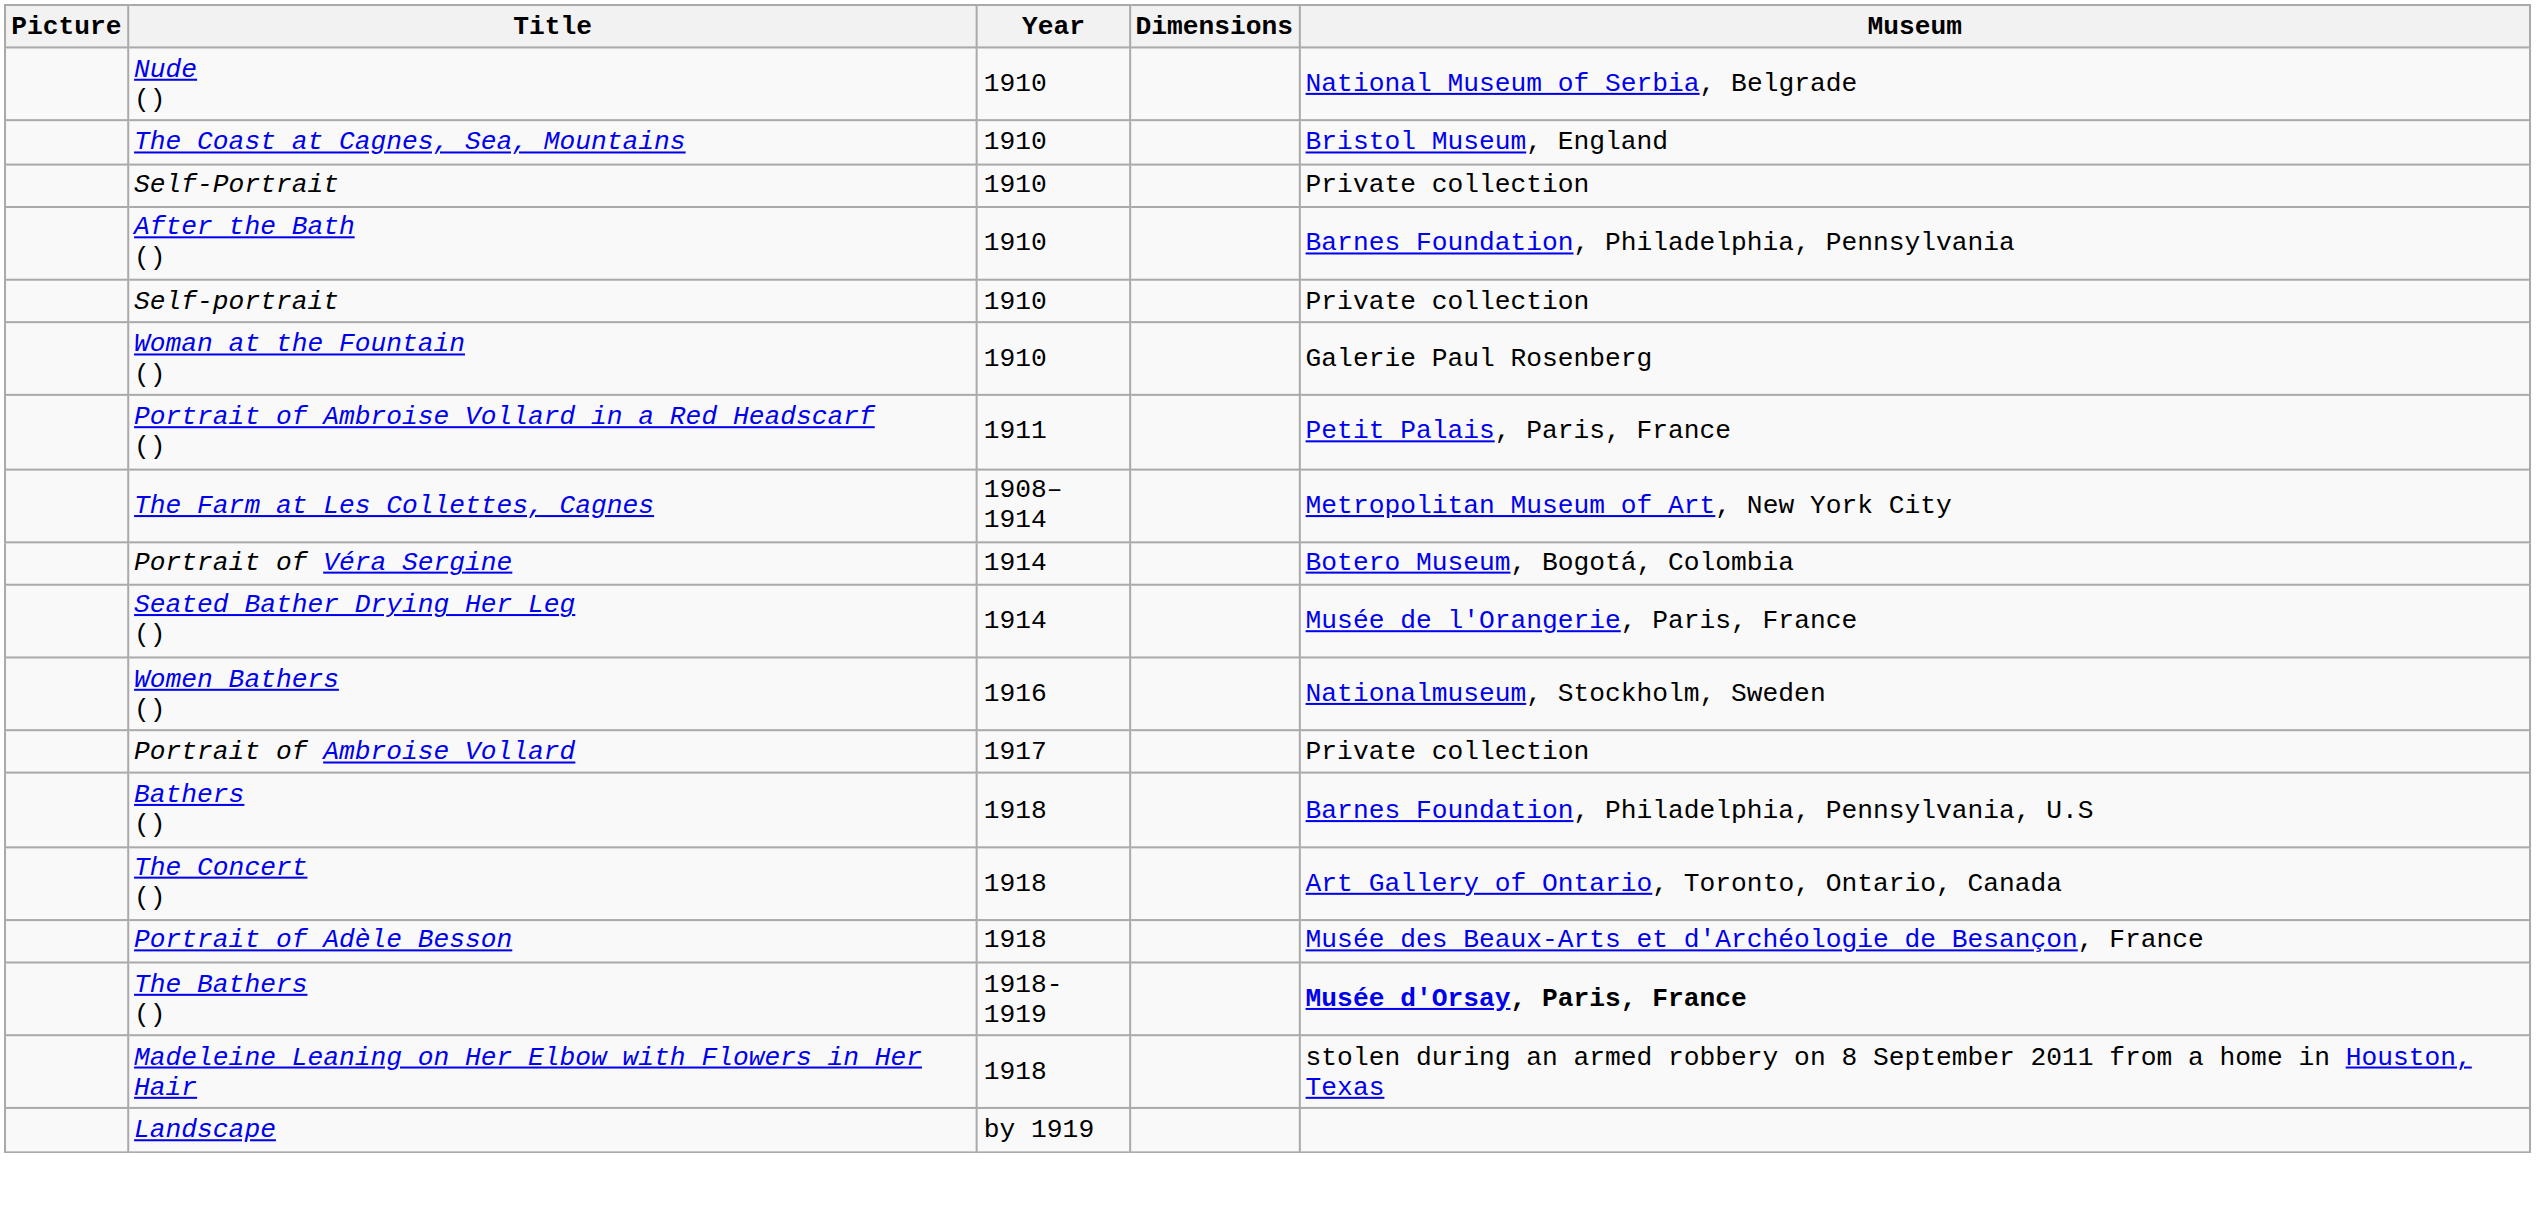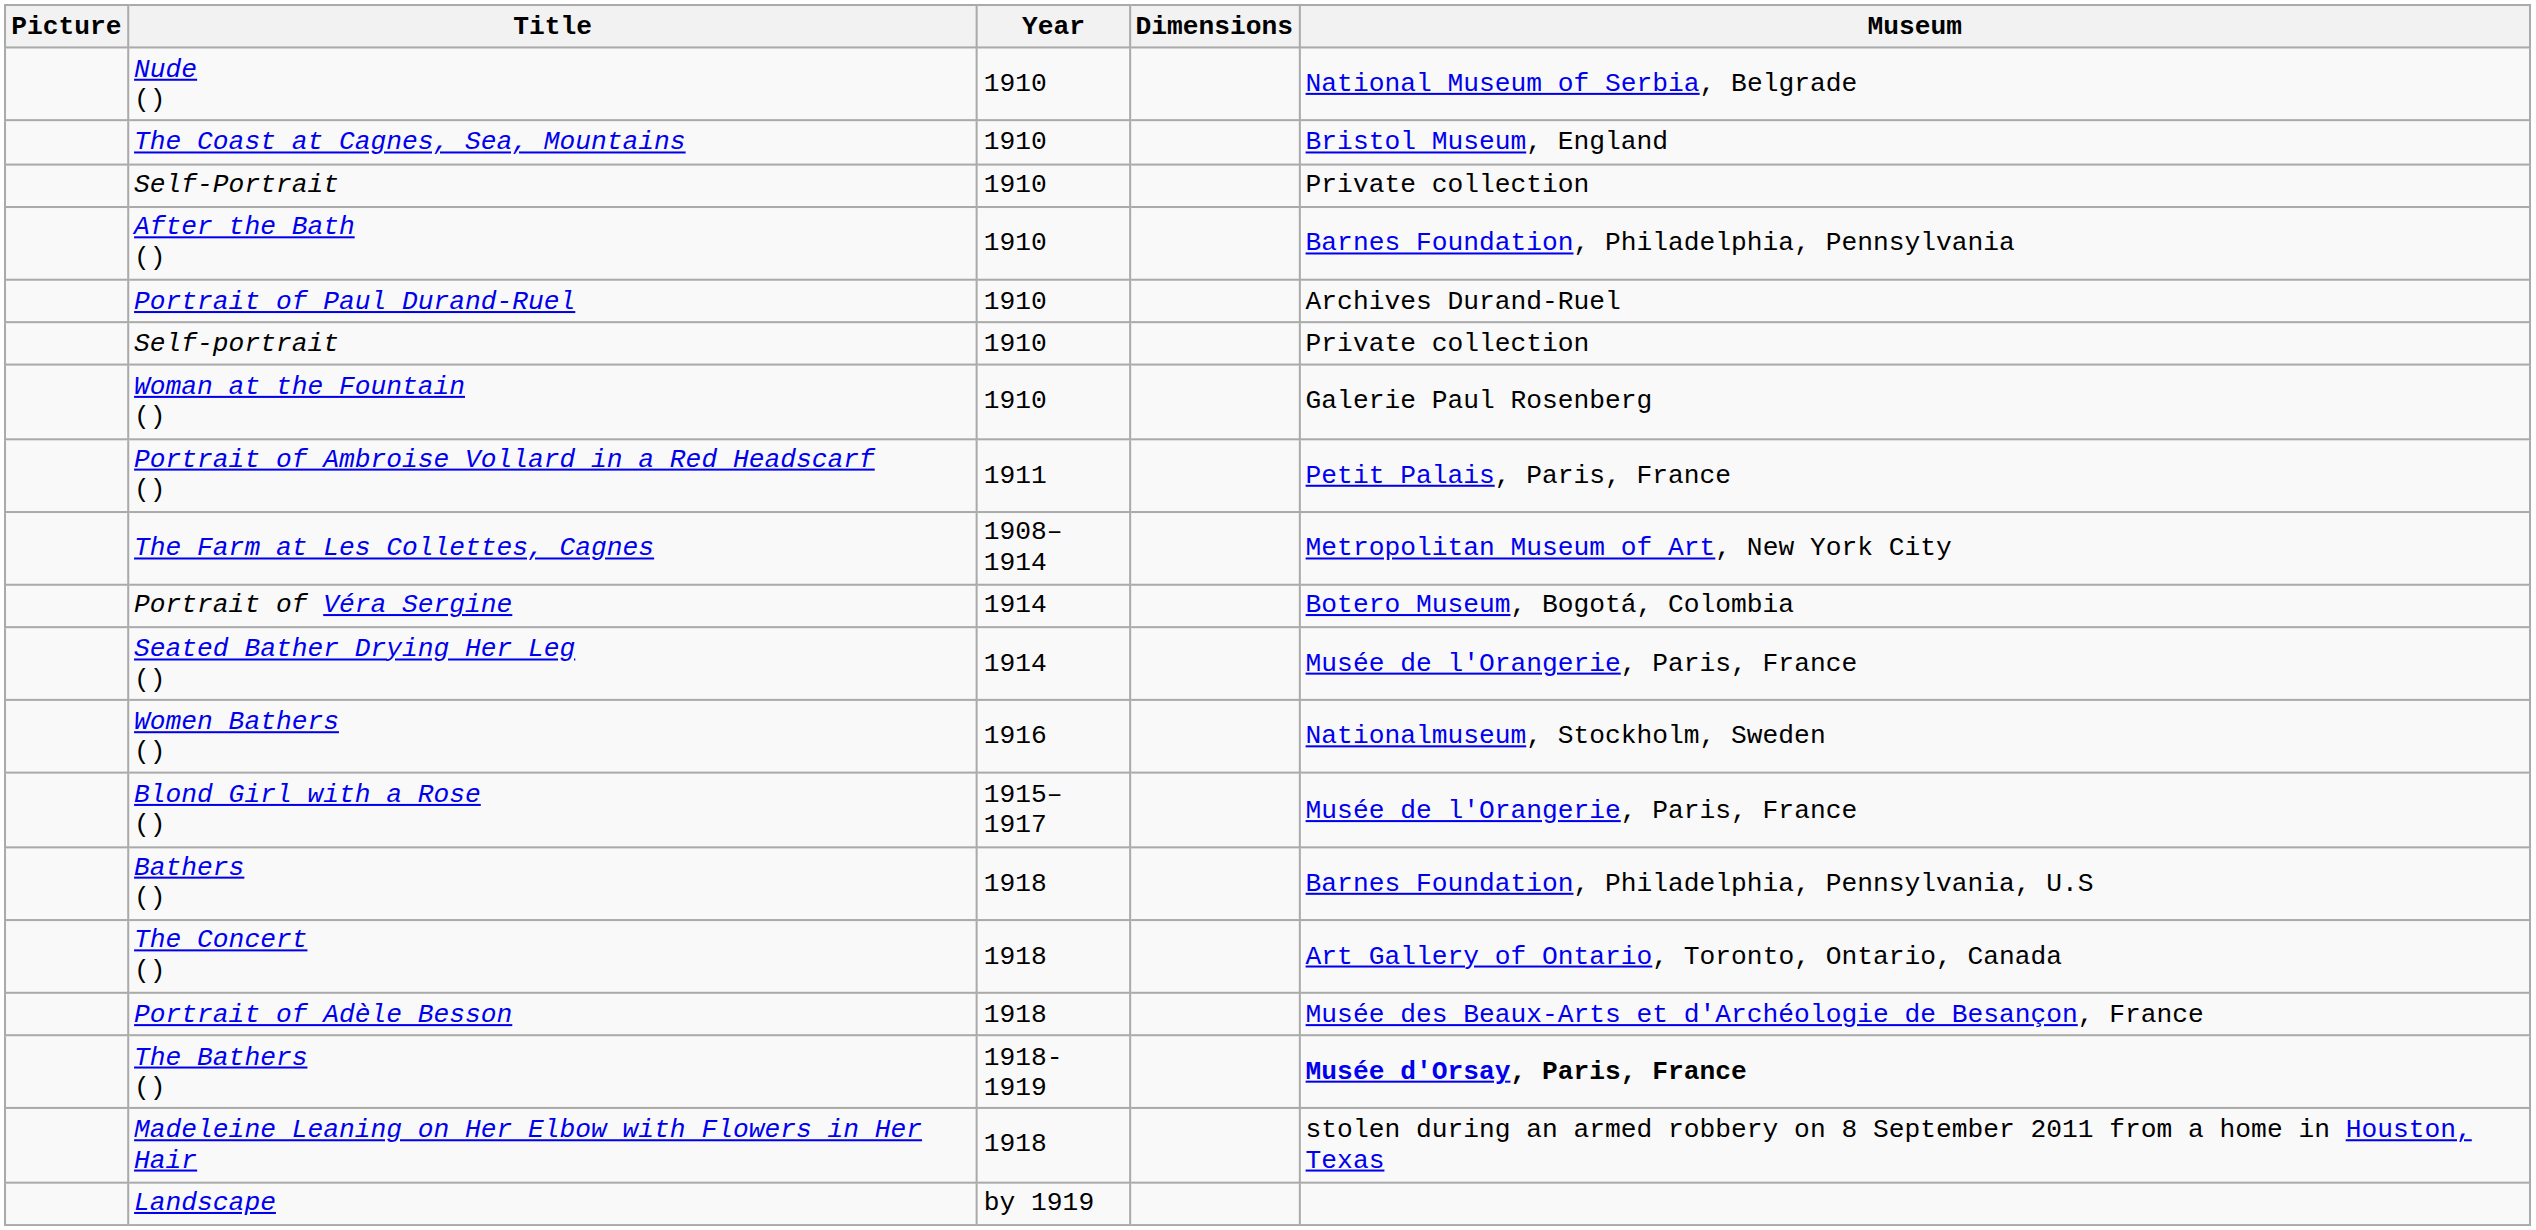+ row: Portrait of Paul Durand-Ruel | 1910 | Archives Durand-Ruel
+ row: Blond Girl with a Rose () | 1915–1917 | Musée de l'Orangerie, Paris, France
- row: Portrait of Ambroise Vollard | 1917 | Private collection
